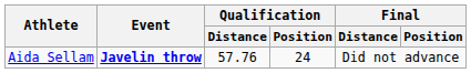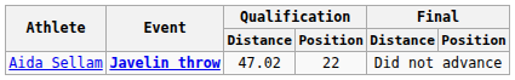Aida Sellam | Qualification / Distance: 57.76 -> 47.02
Aida Sellam | Qualification / Position: 24 -> 22
